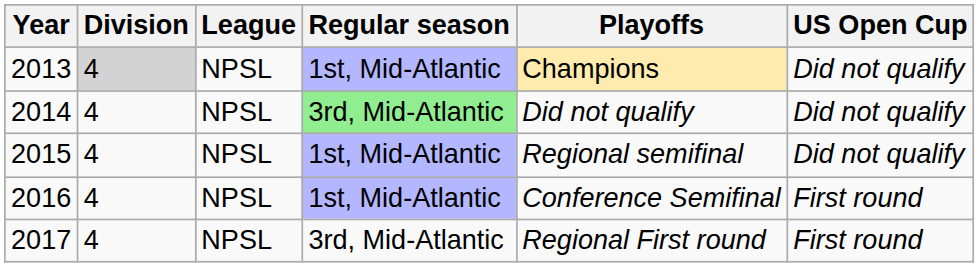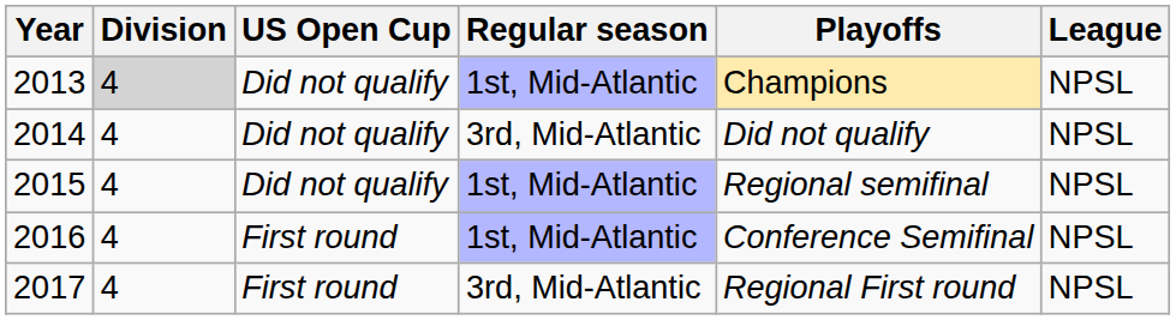columns swapped: League <-> US Open Cup
2014 | Regular season: lightgreen background -> no background
